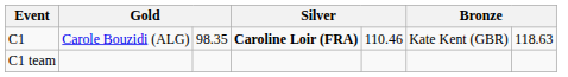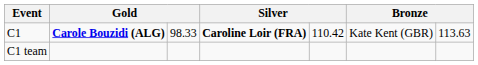C1 | column 2: normal -> bold
C1 | column 3: 98.35 -> 98.33
C1 | column 5: 110.46 -> 110.42
C1 | column 7: 118.63 -> 113.63
